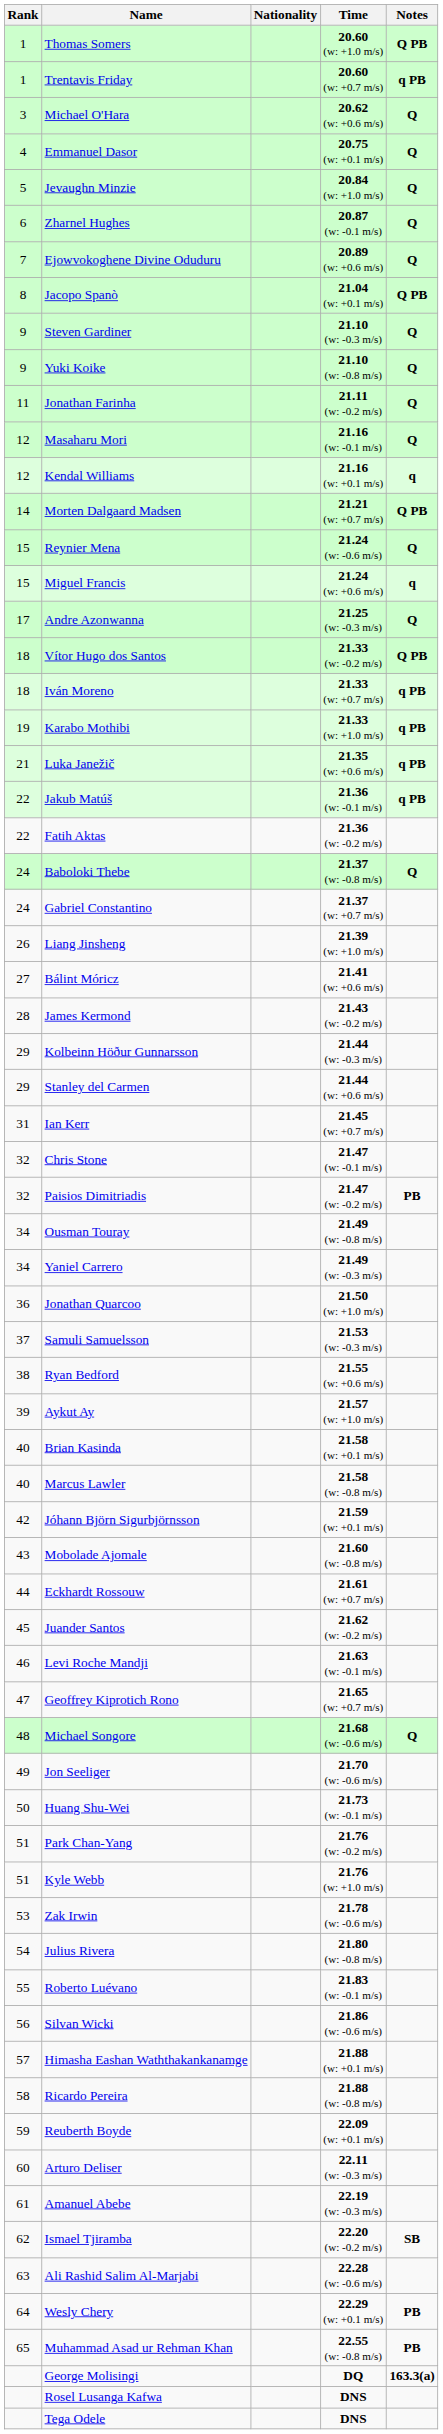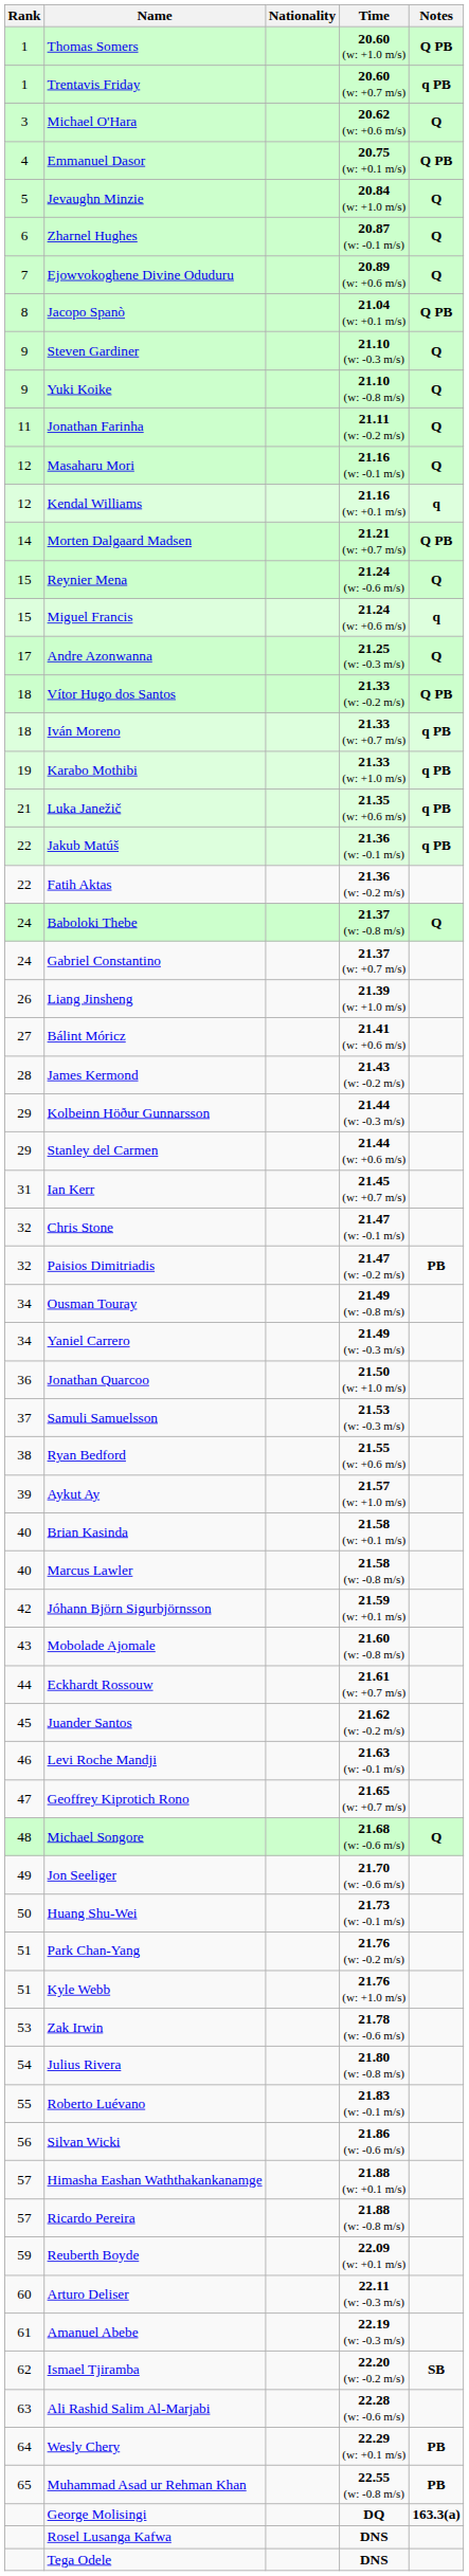Emmanuel Dasor | Notes: Q -> Q PB
Ricardo Pereira | Rank: 58 -> 57
